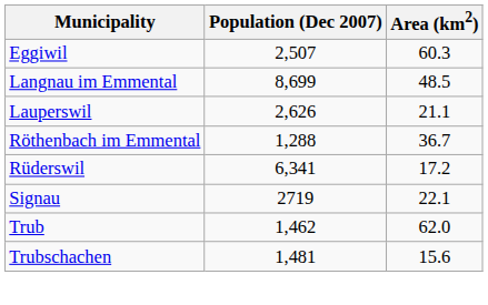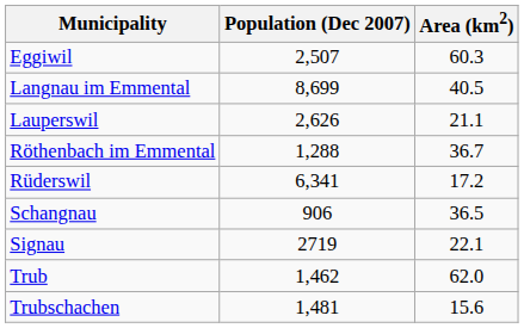Langnau im Emmental | Area (km2): 48.5 -> 40.5
+ row: Schangnau | 906 | 36.5
